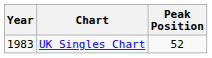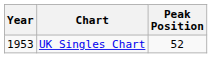UK Singles Chart | Year: 1983 -> 1953
